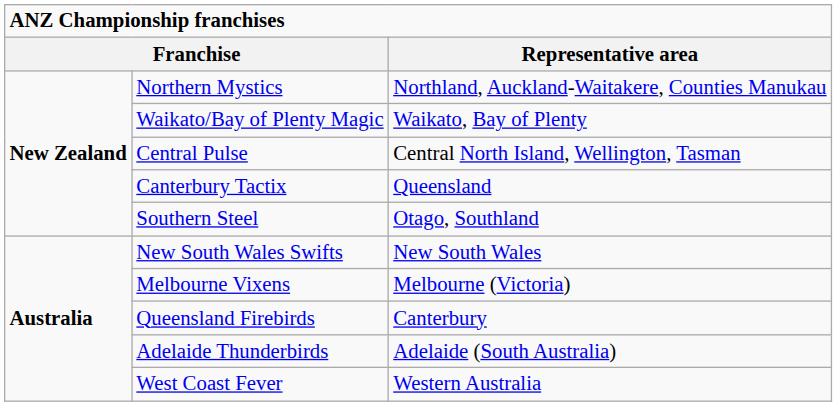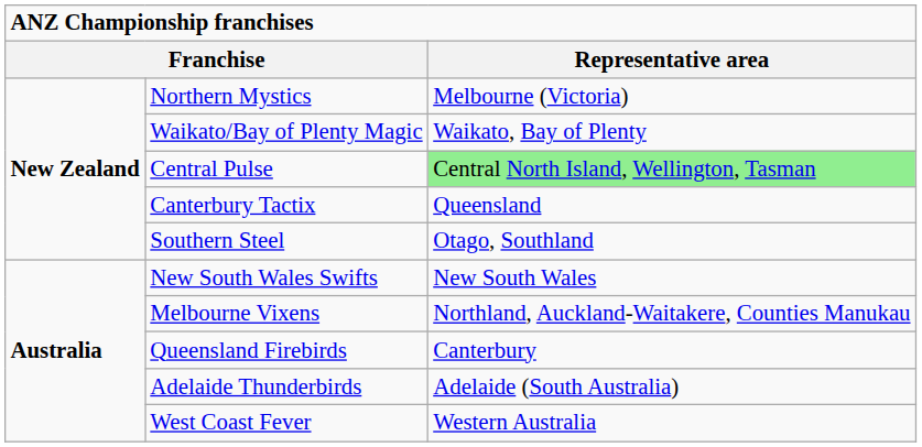Northern Mystics | Representative area: Northland, Auckland-Waitakere, Counties Manukau -> Melbourne (Victoria)
Central Pulse | Representative area: no background -> lightgreen background
Melbourne Vixens | Representative area: Melbourne (Victoria) -> Northland, Auckland-Waitakere, Counties Manukau
